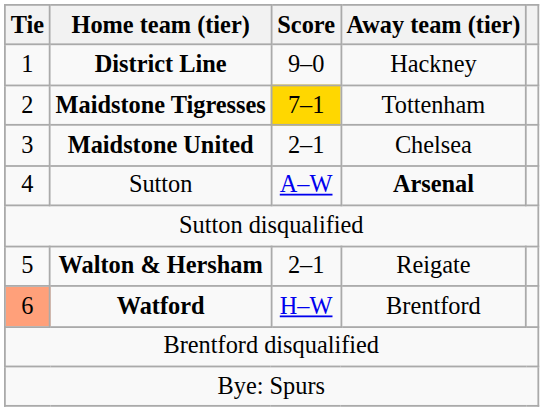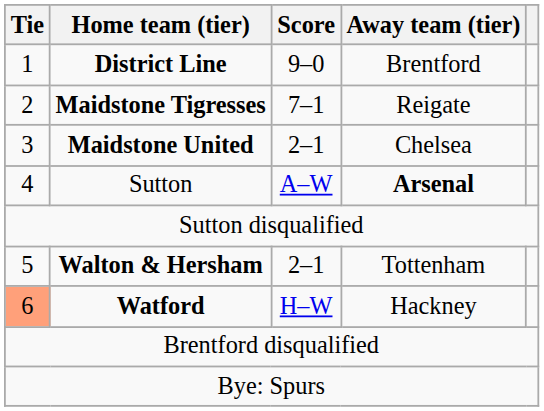District Line | Away team (tier): Hackney -> Brentford
Maidstone Tigresses | Score: gold background -> no background
Maidstone Tigresses | Away team (tier): Tottenham -> Reigate
Walton & Hersham | Away team (tier): Reigate -> Tottenham
Watford | Away team (tier): Brentford -> Hackney
